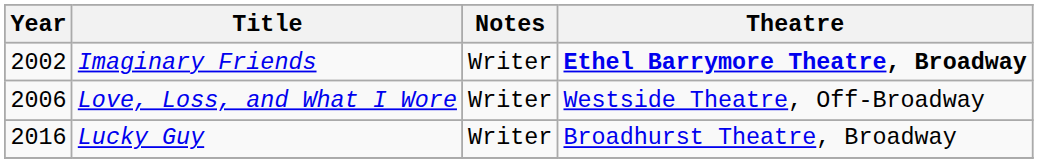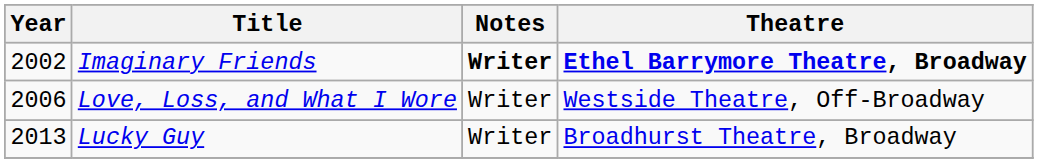Imaginary Friends | Notes: normal -> bold
Lucky Guy | Year: 2016 -> 2013
